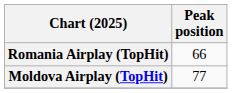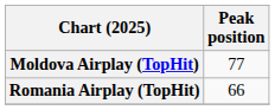rows swapped: Moldova Airplay (TopHit) <-> Romania Airplay (TopHit)
